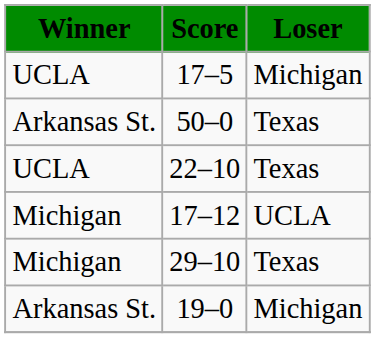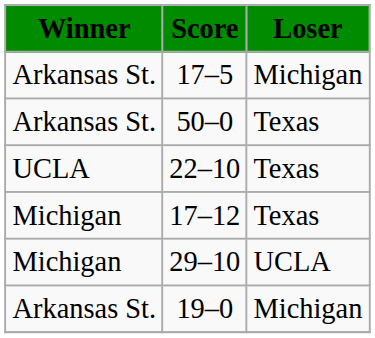17–5 | Winner: UCLA -> Arkansas St.
17–12 | Loser: UCLA -> Texas
29–10 | Loser: Texas -> UCLA
